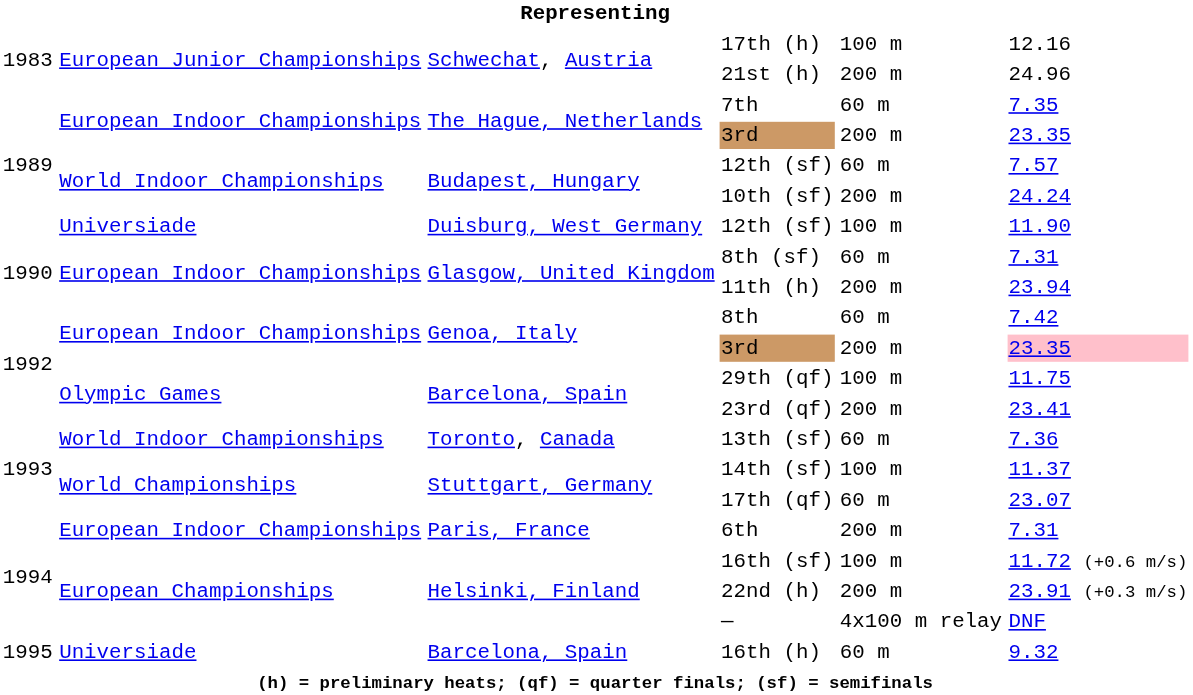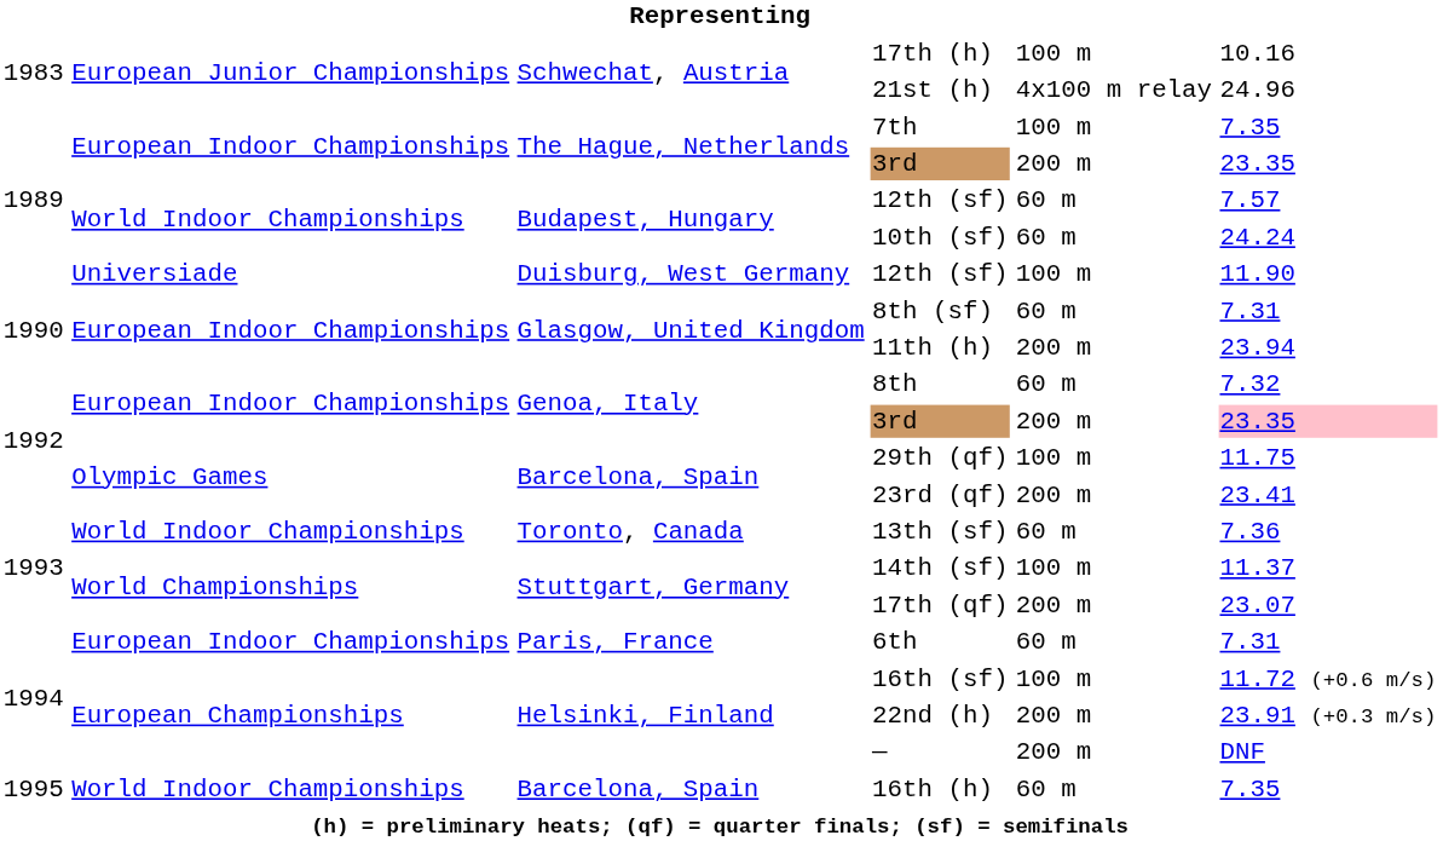17th (h) | column 6: 12.16 -> 10.16
21st (h) | column 5: 200 m -> 4x100 m relay
7th | column 5: 60 m -> 100 m
10th (sf) | column 5: 200 m -> 60 m
8th | column 6: 7.42 -> 7.32
17th (qf) | column 5: 60 m -> 200 m
6th | column 5: 200 m -> 60 m
— | column 5: 4x100 m relay -> 200 m
16th (h) | column 2: Universiade -> World Indoor Championships
16th (h) | column 6: 9.32 -> 7.35
